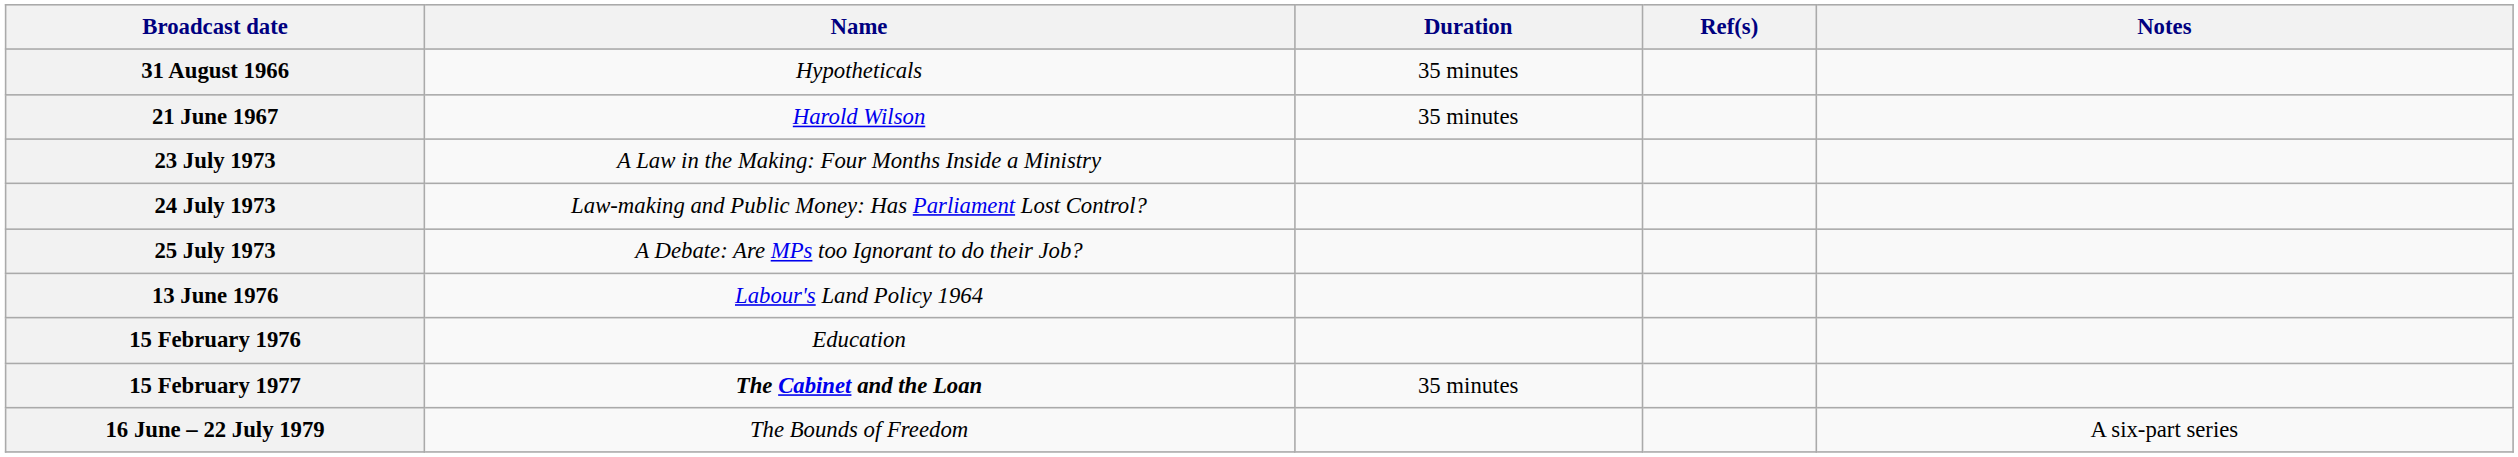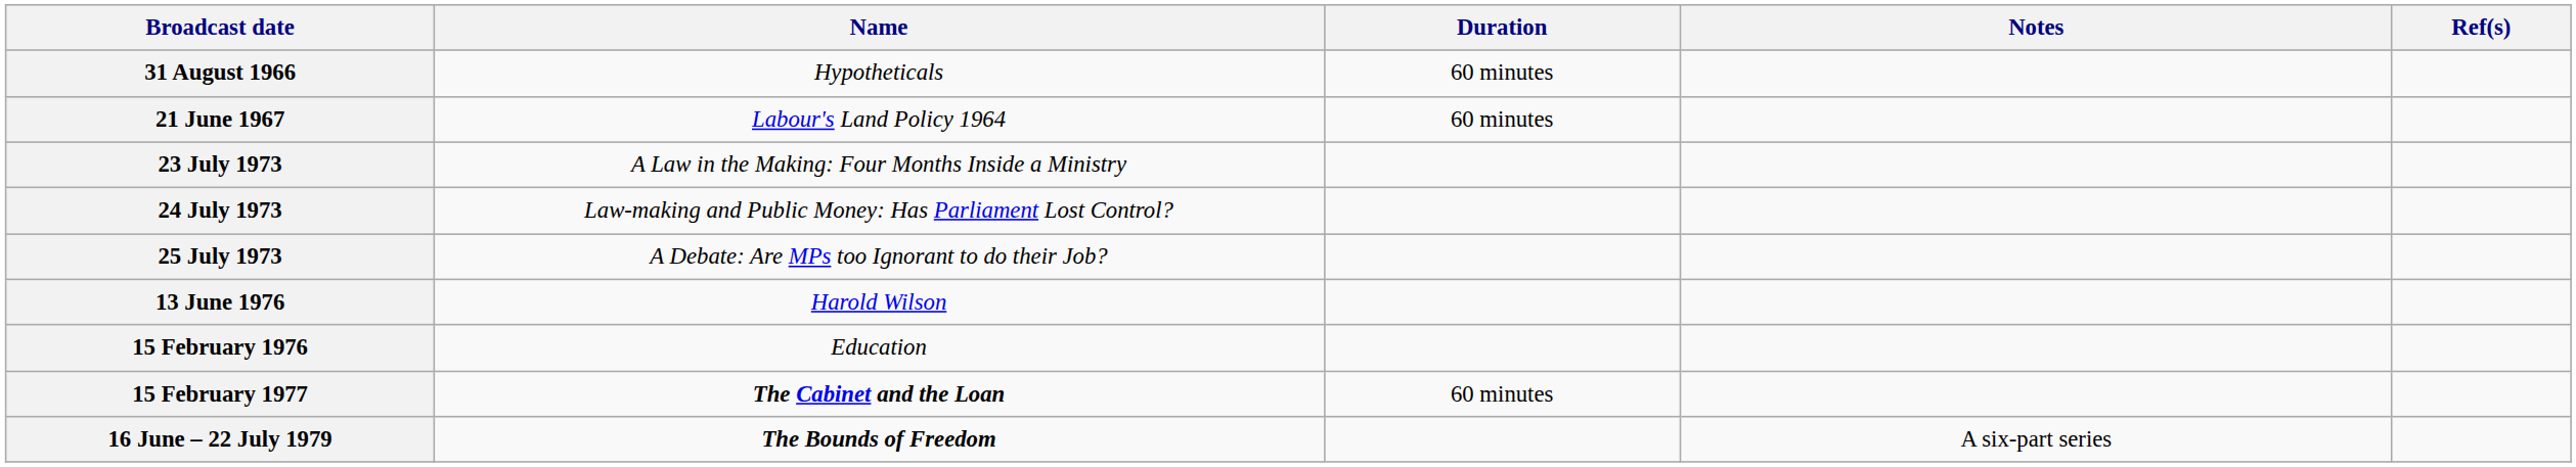columns swapped: Notes <-> Ref(s)
31 August 1966 | Duration: 35 minutes -> 60 minutes
21 June 1967 | Name: Harold Wilson -> Labour's Land Policy 1964
21 June 1967 | Duration: 35 minutes -> 60 minutes
13 June 1976 | Name: Labour's Land Policy 1964 -> Harold Wilson
15 February 1977 | Duration: 35 minutes -> 60 minutes
16 June – 22 July 1979 | Name: normal -> bold
